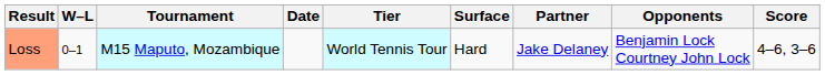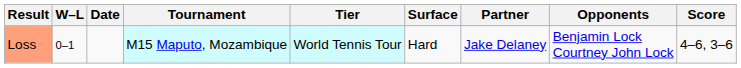columns swapped: Date <-> Tournament
